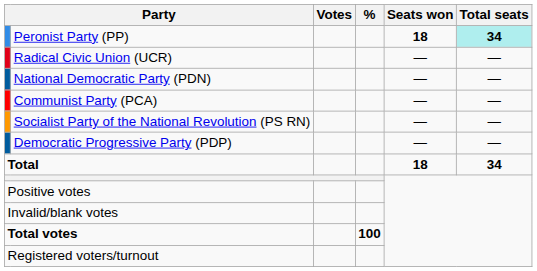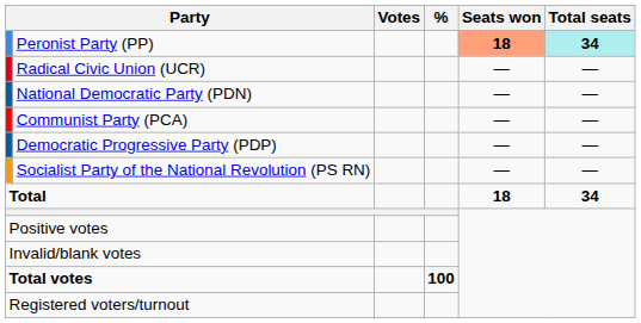Peronist Party (PP) | Seats won: no background -> lightsalmon background
rows swapped: Democratic Progressive Party (PDP) <-> Socialist Party of the National Revolution (PS RN)
